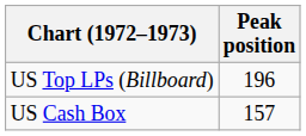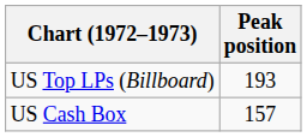US Top LPs (Billboard) | Peak position: 196 -> 193
